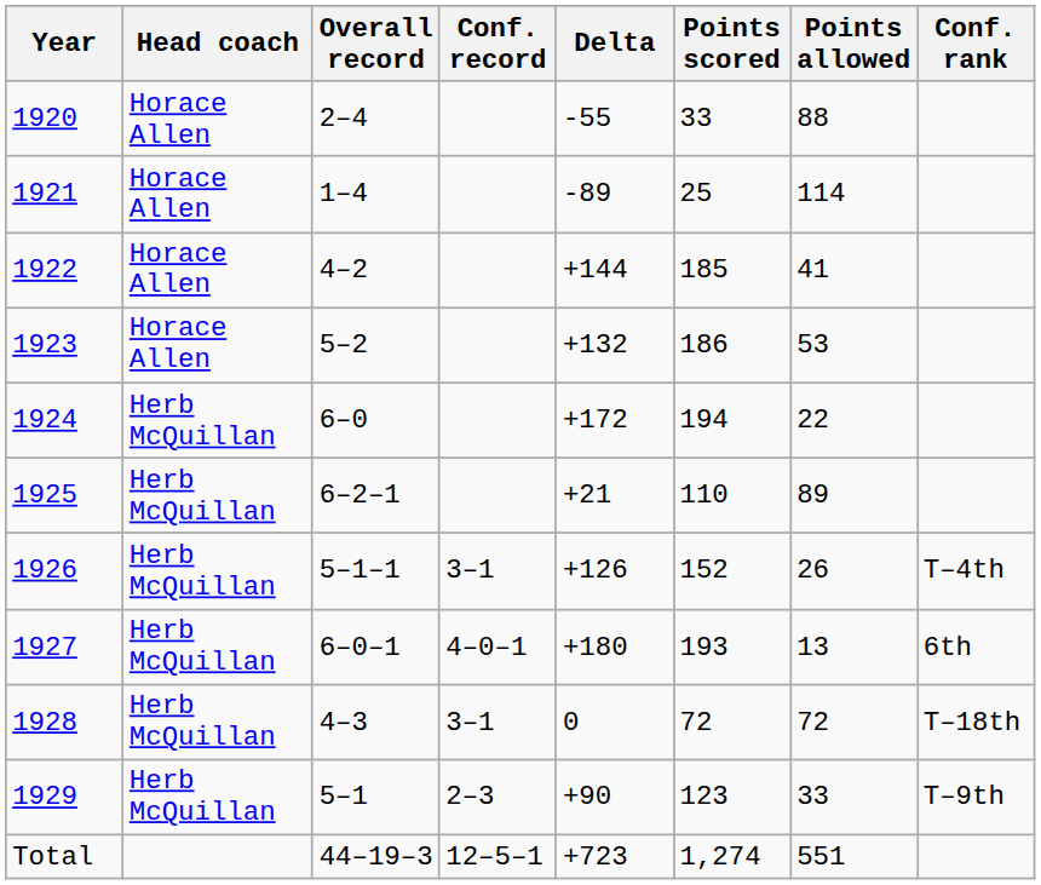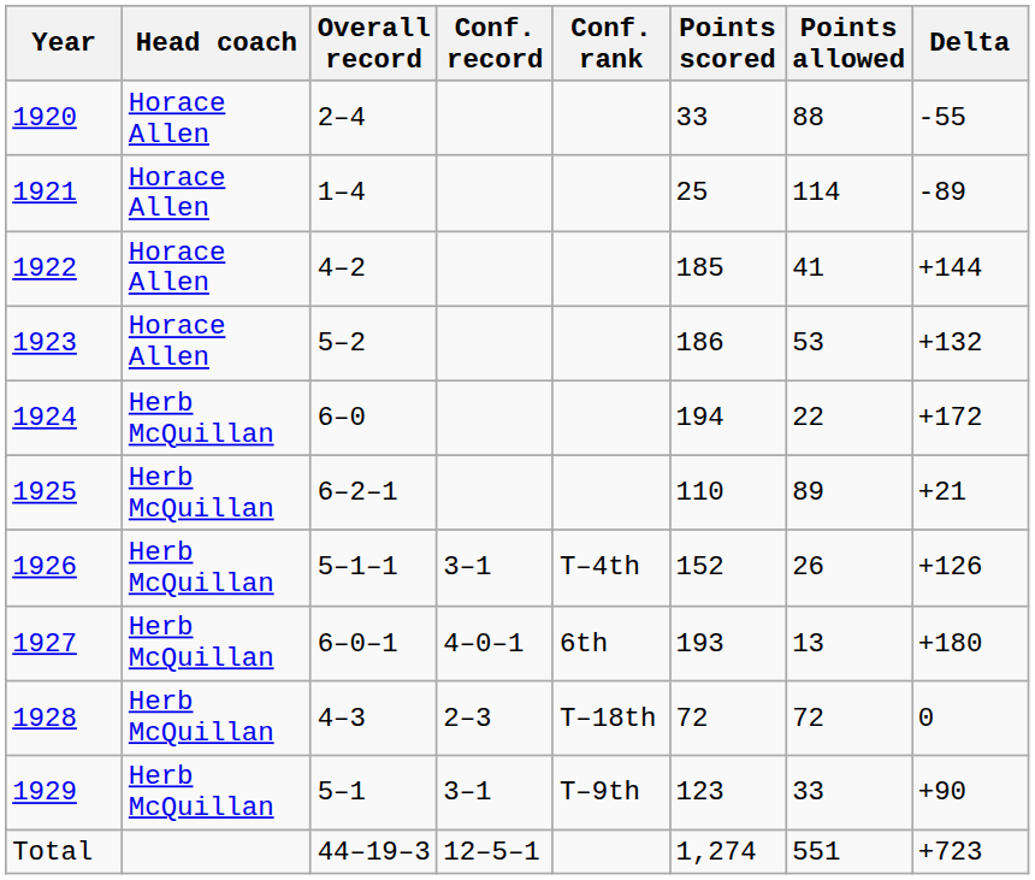columns swapped: Conf. rank <-> Delta
1928 | Conf. record: 3–1 -> 2–3
1929 | Conf. record: 2–3 -> 3–1
